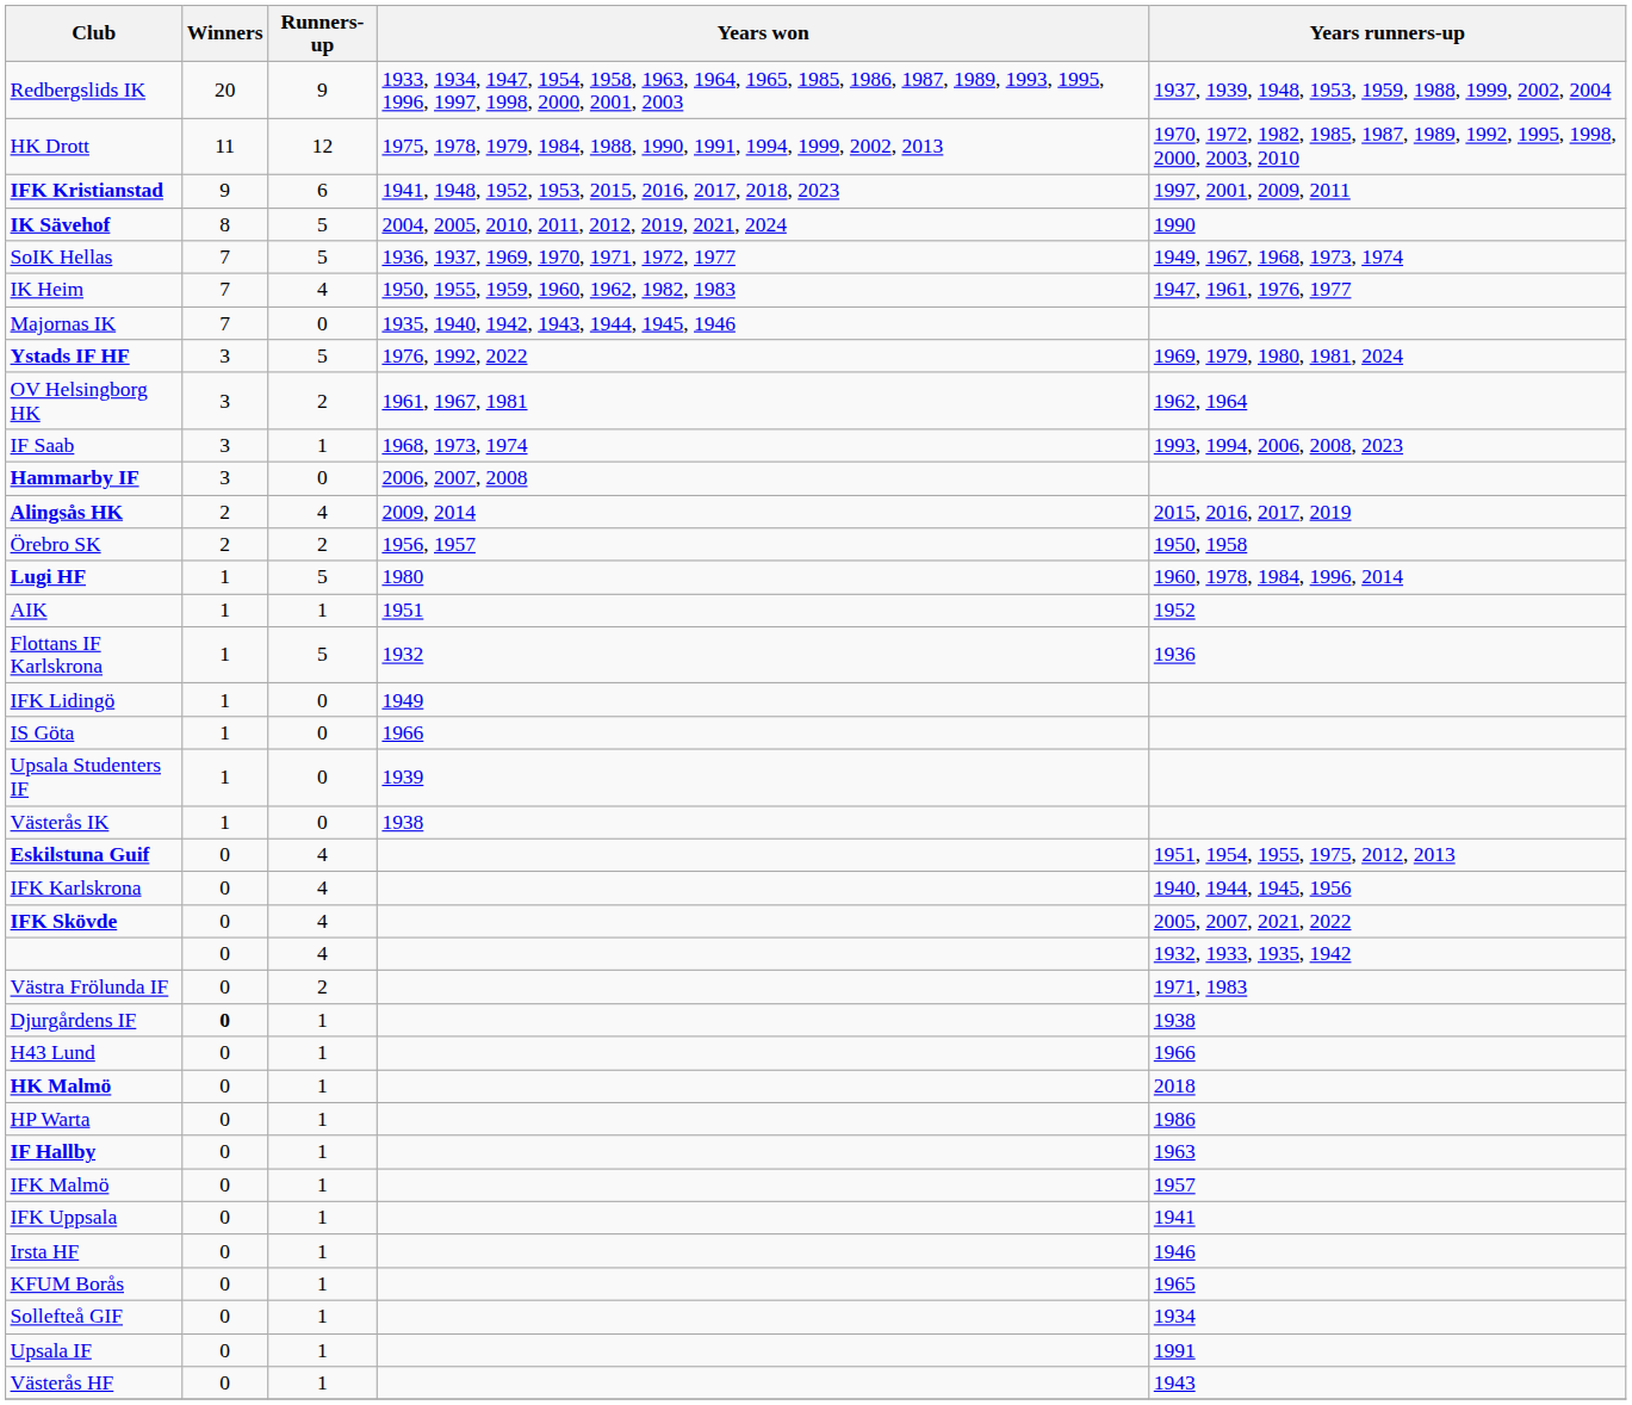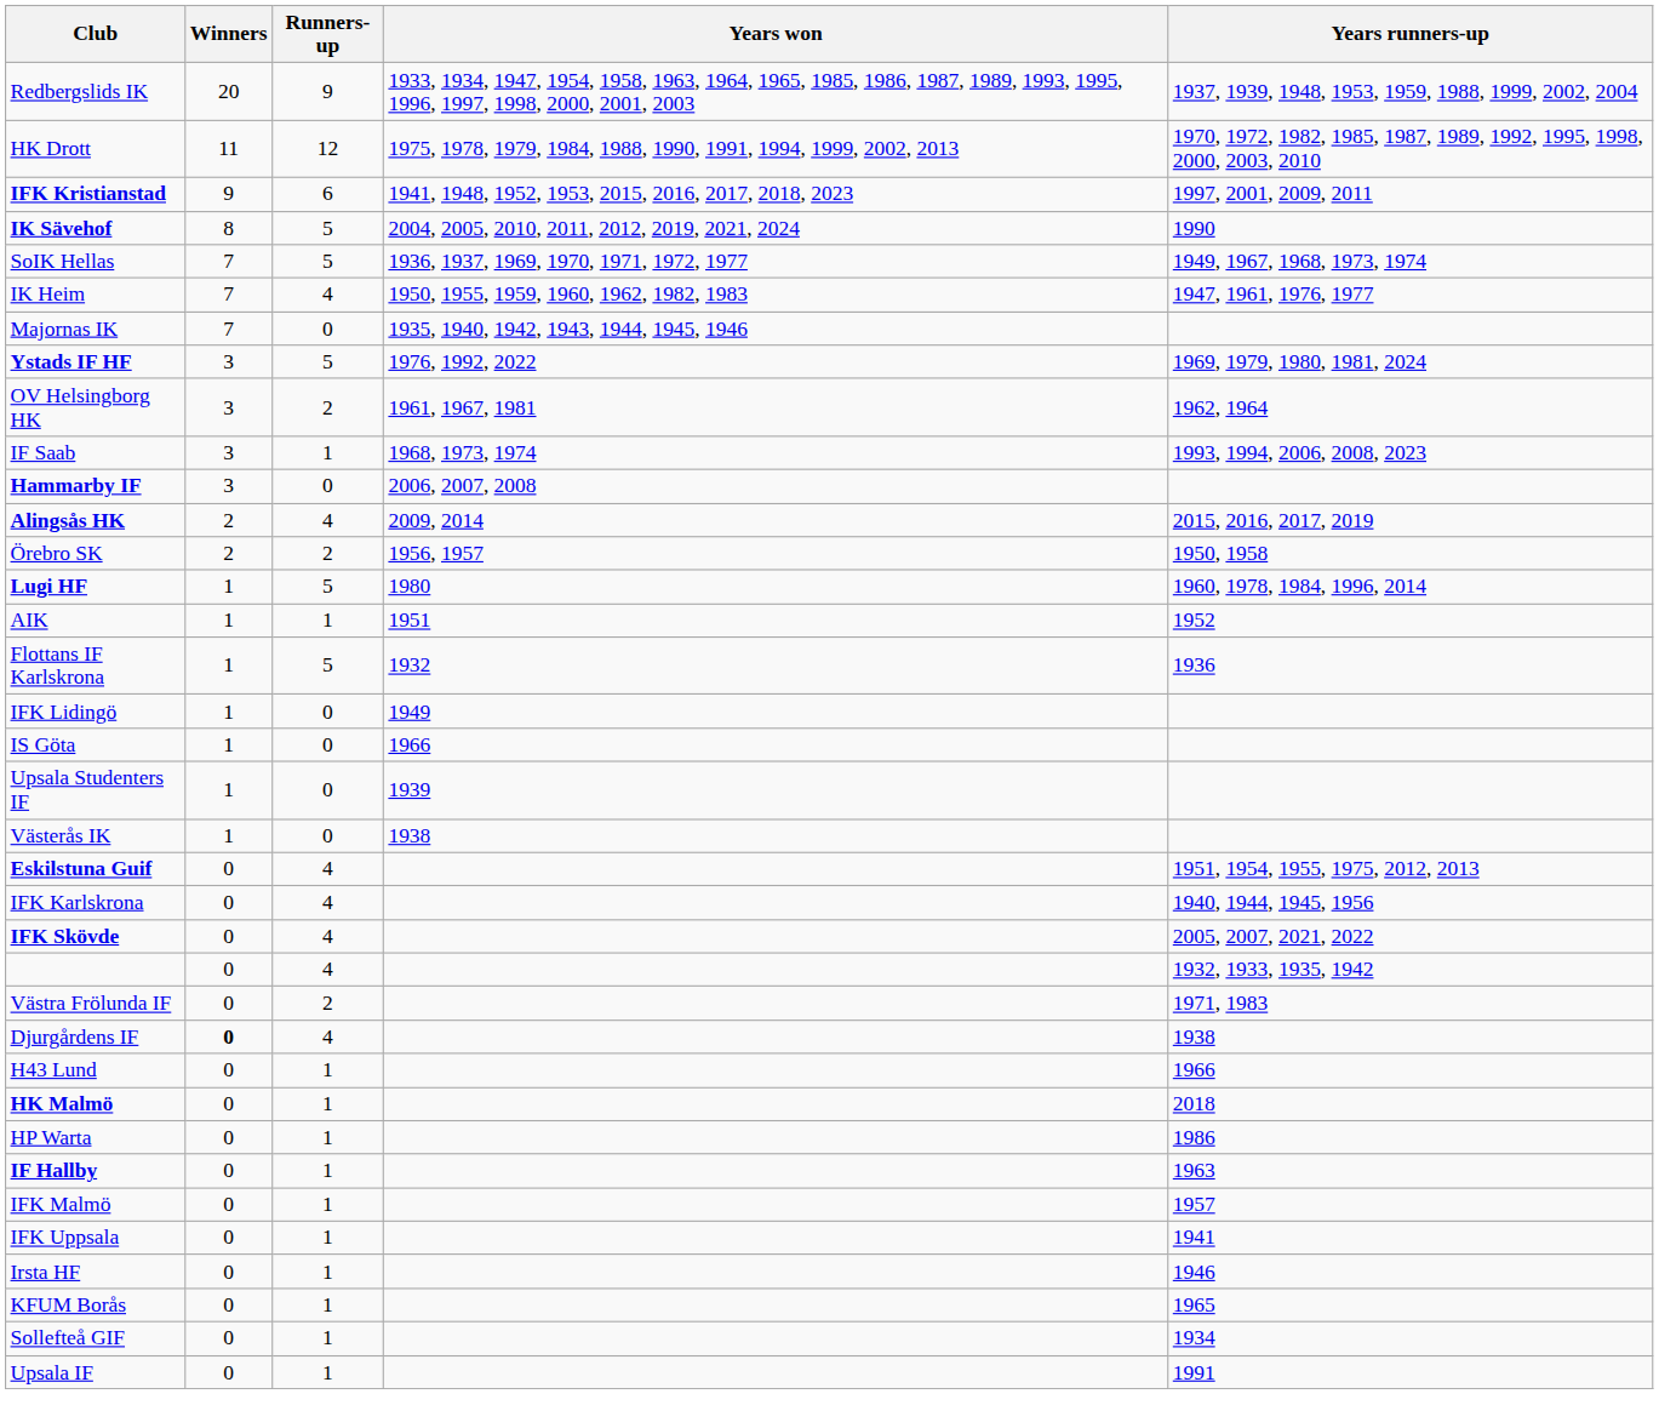Djurgårdens IF | Runners-up: 1 -> 4
- row: Västerås HF | 0 | 1 | 1943
